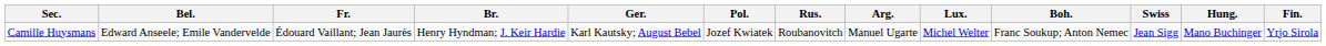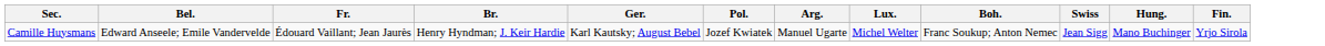- column: Rus. | Roubanovitch
